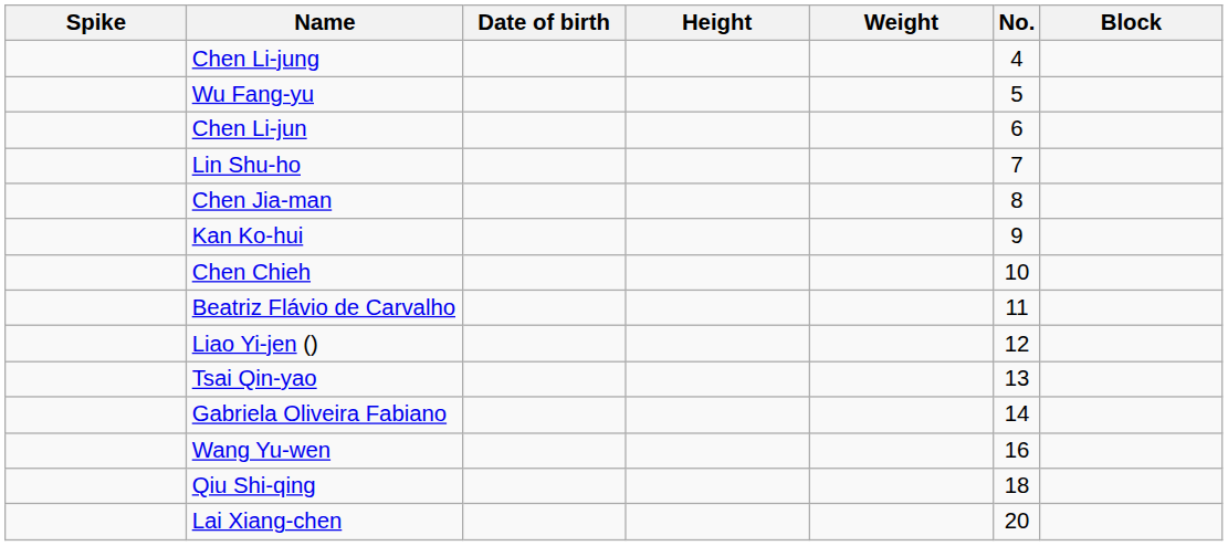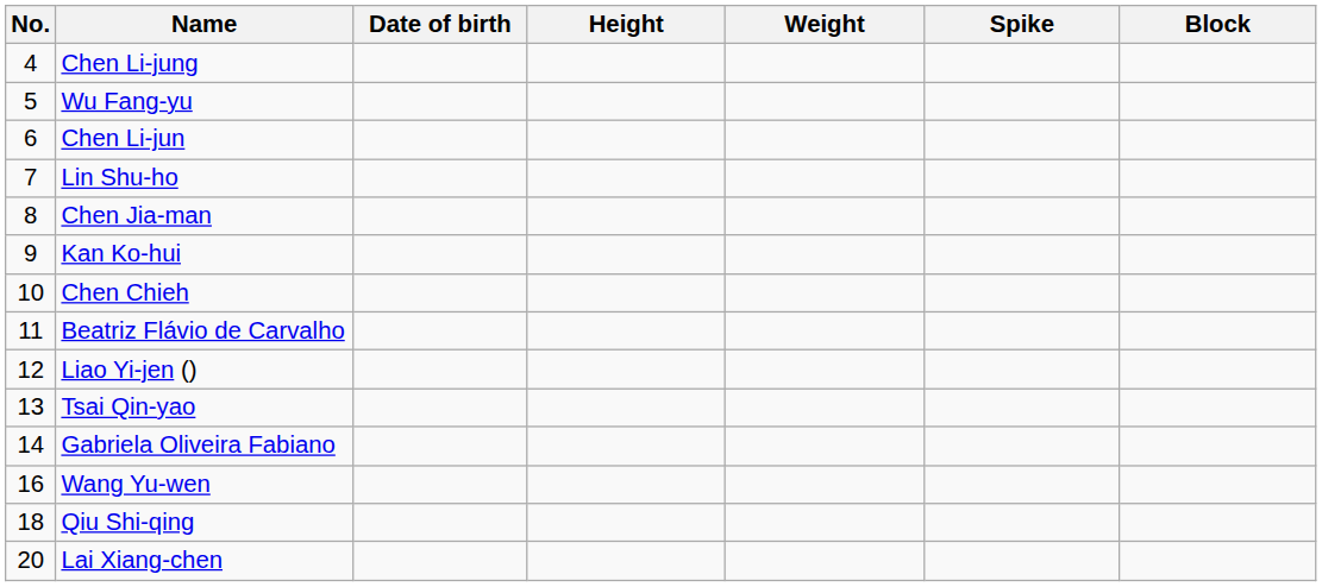columns swapped: No. <-> Spike
